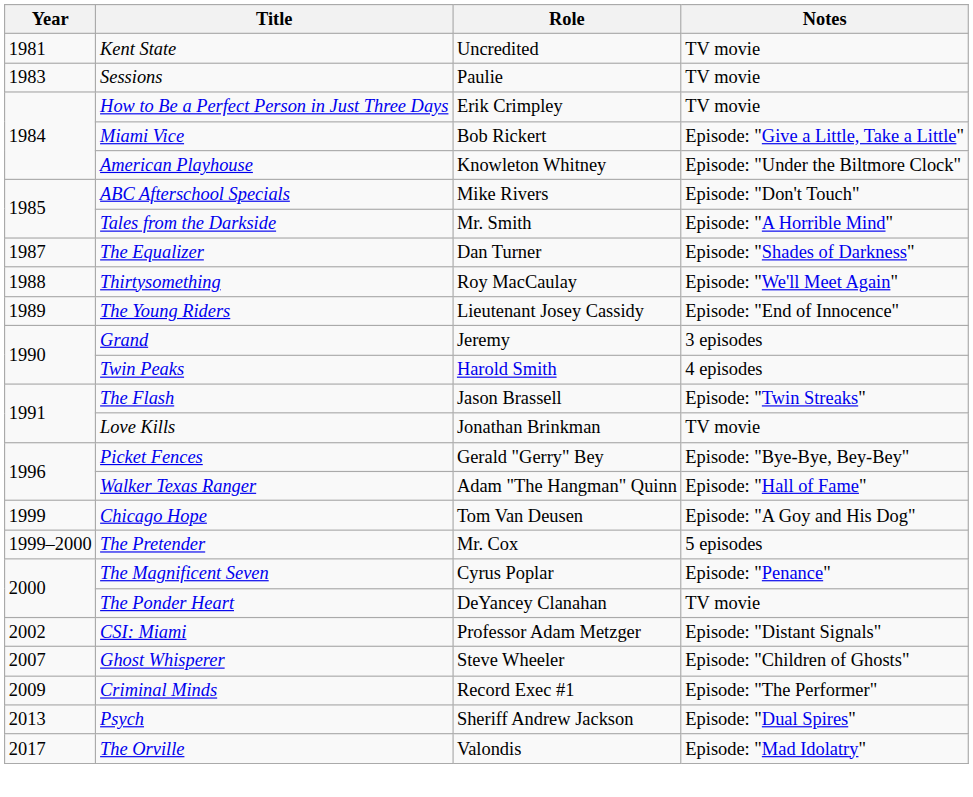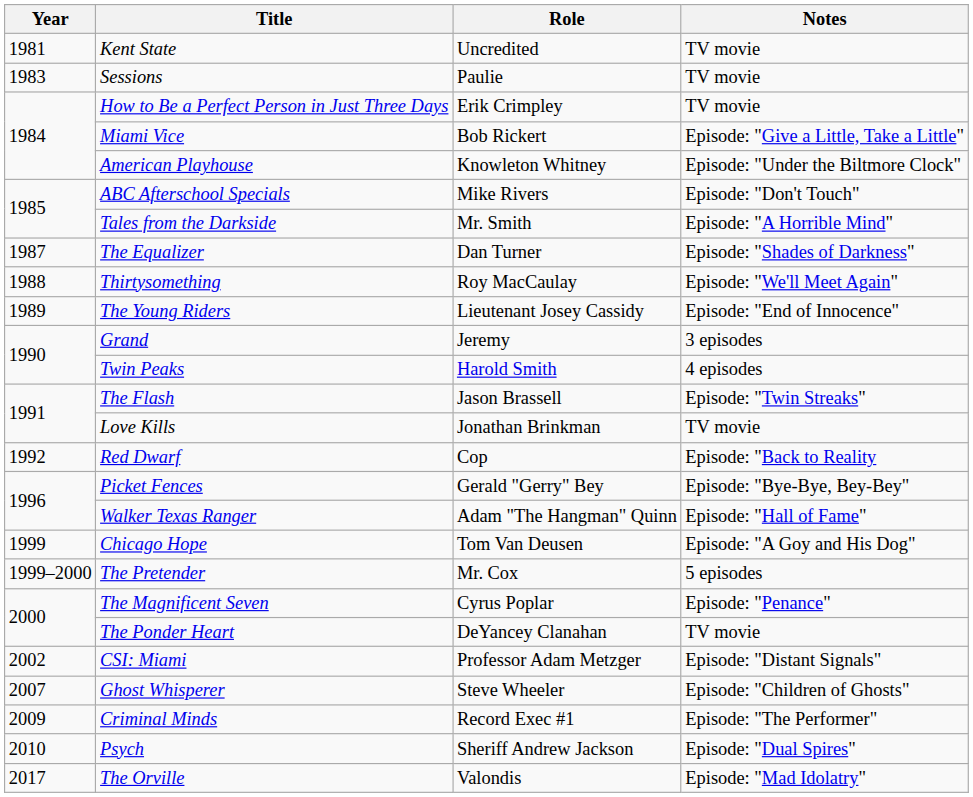+ row: 1992 | Red Dwarf | Cop | Episode: "Back to Reality
Psych | Year: 2013 -> 2010
